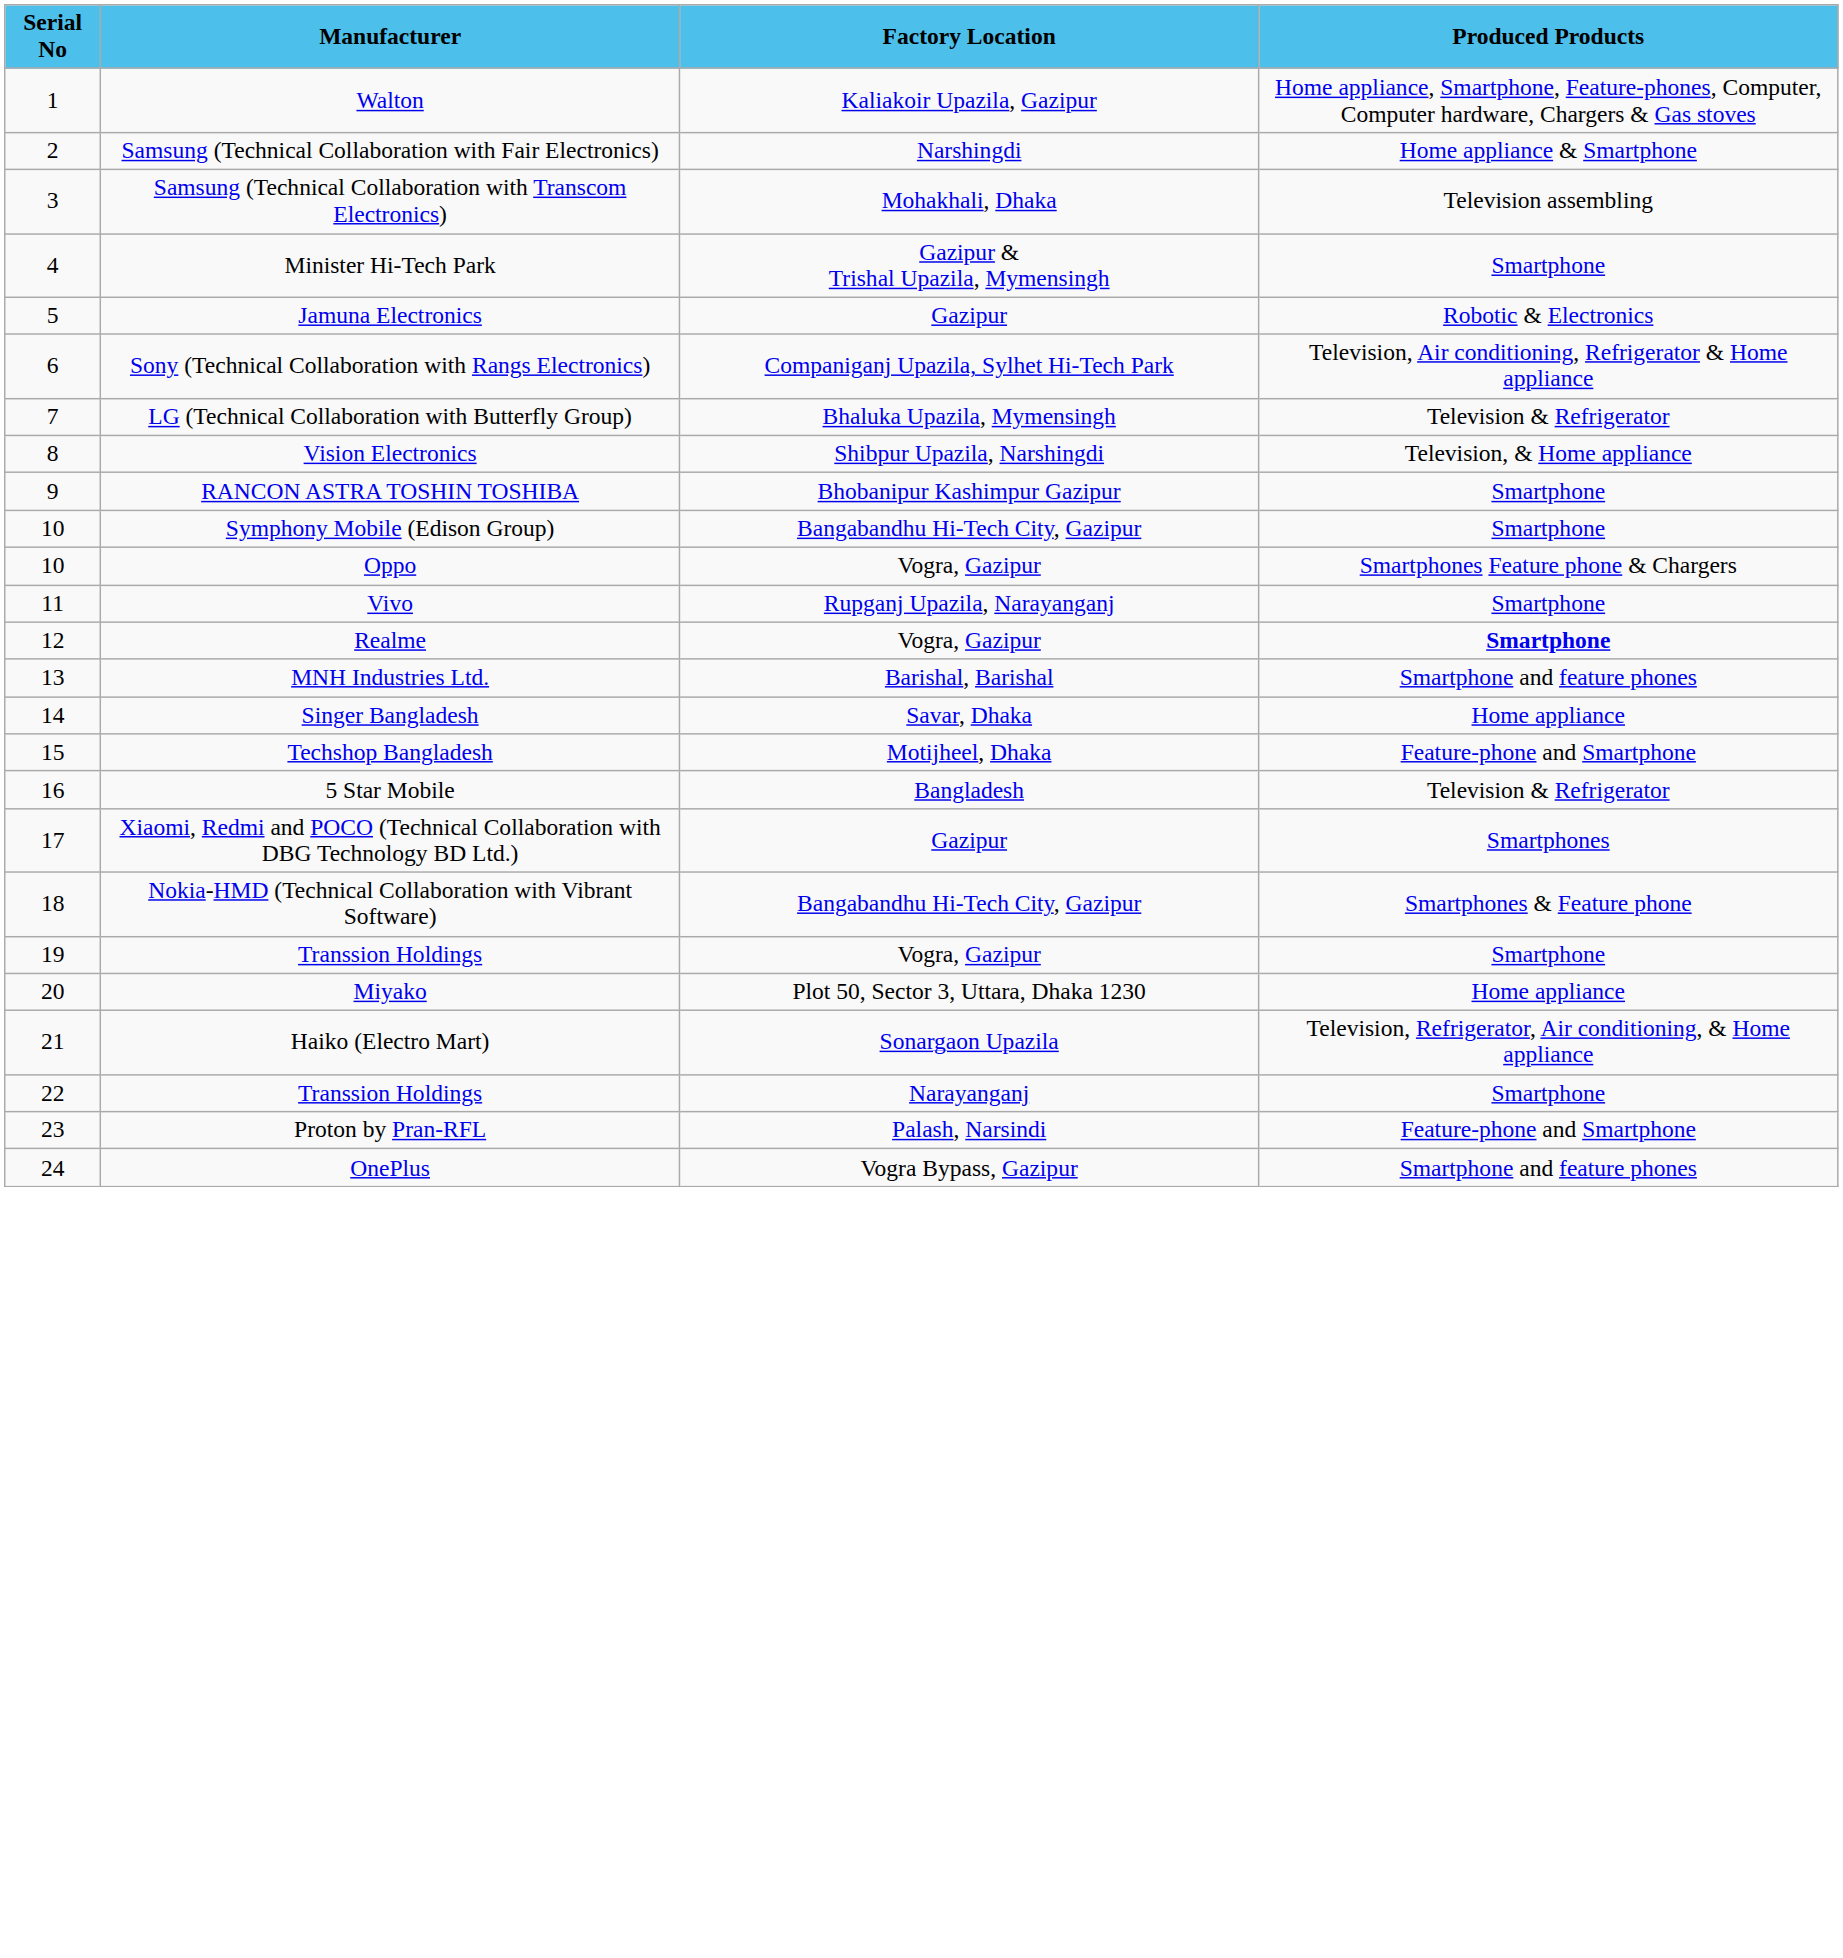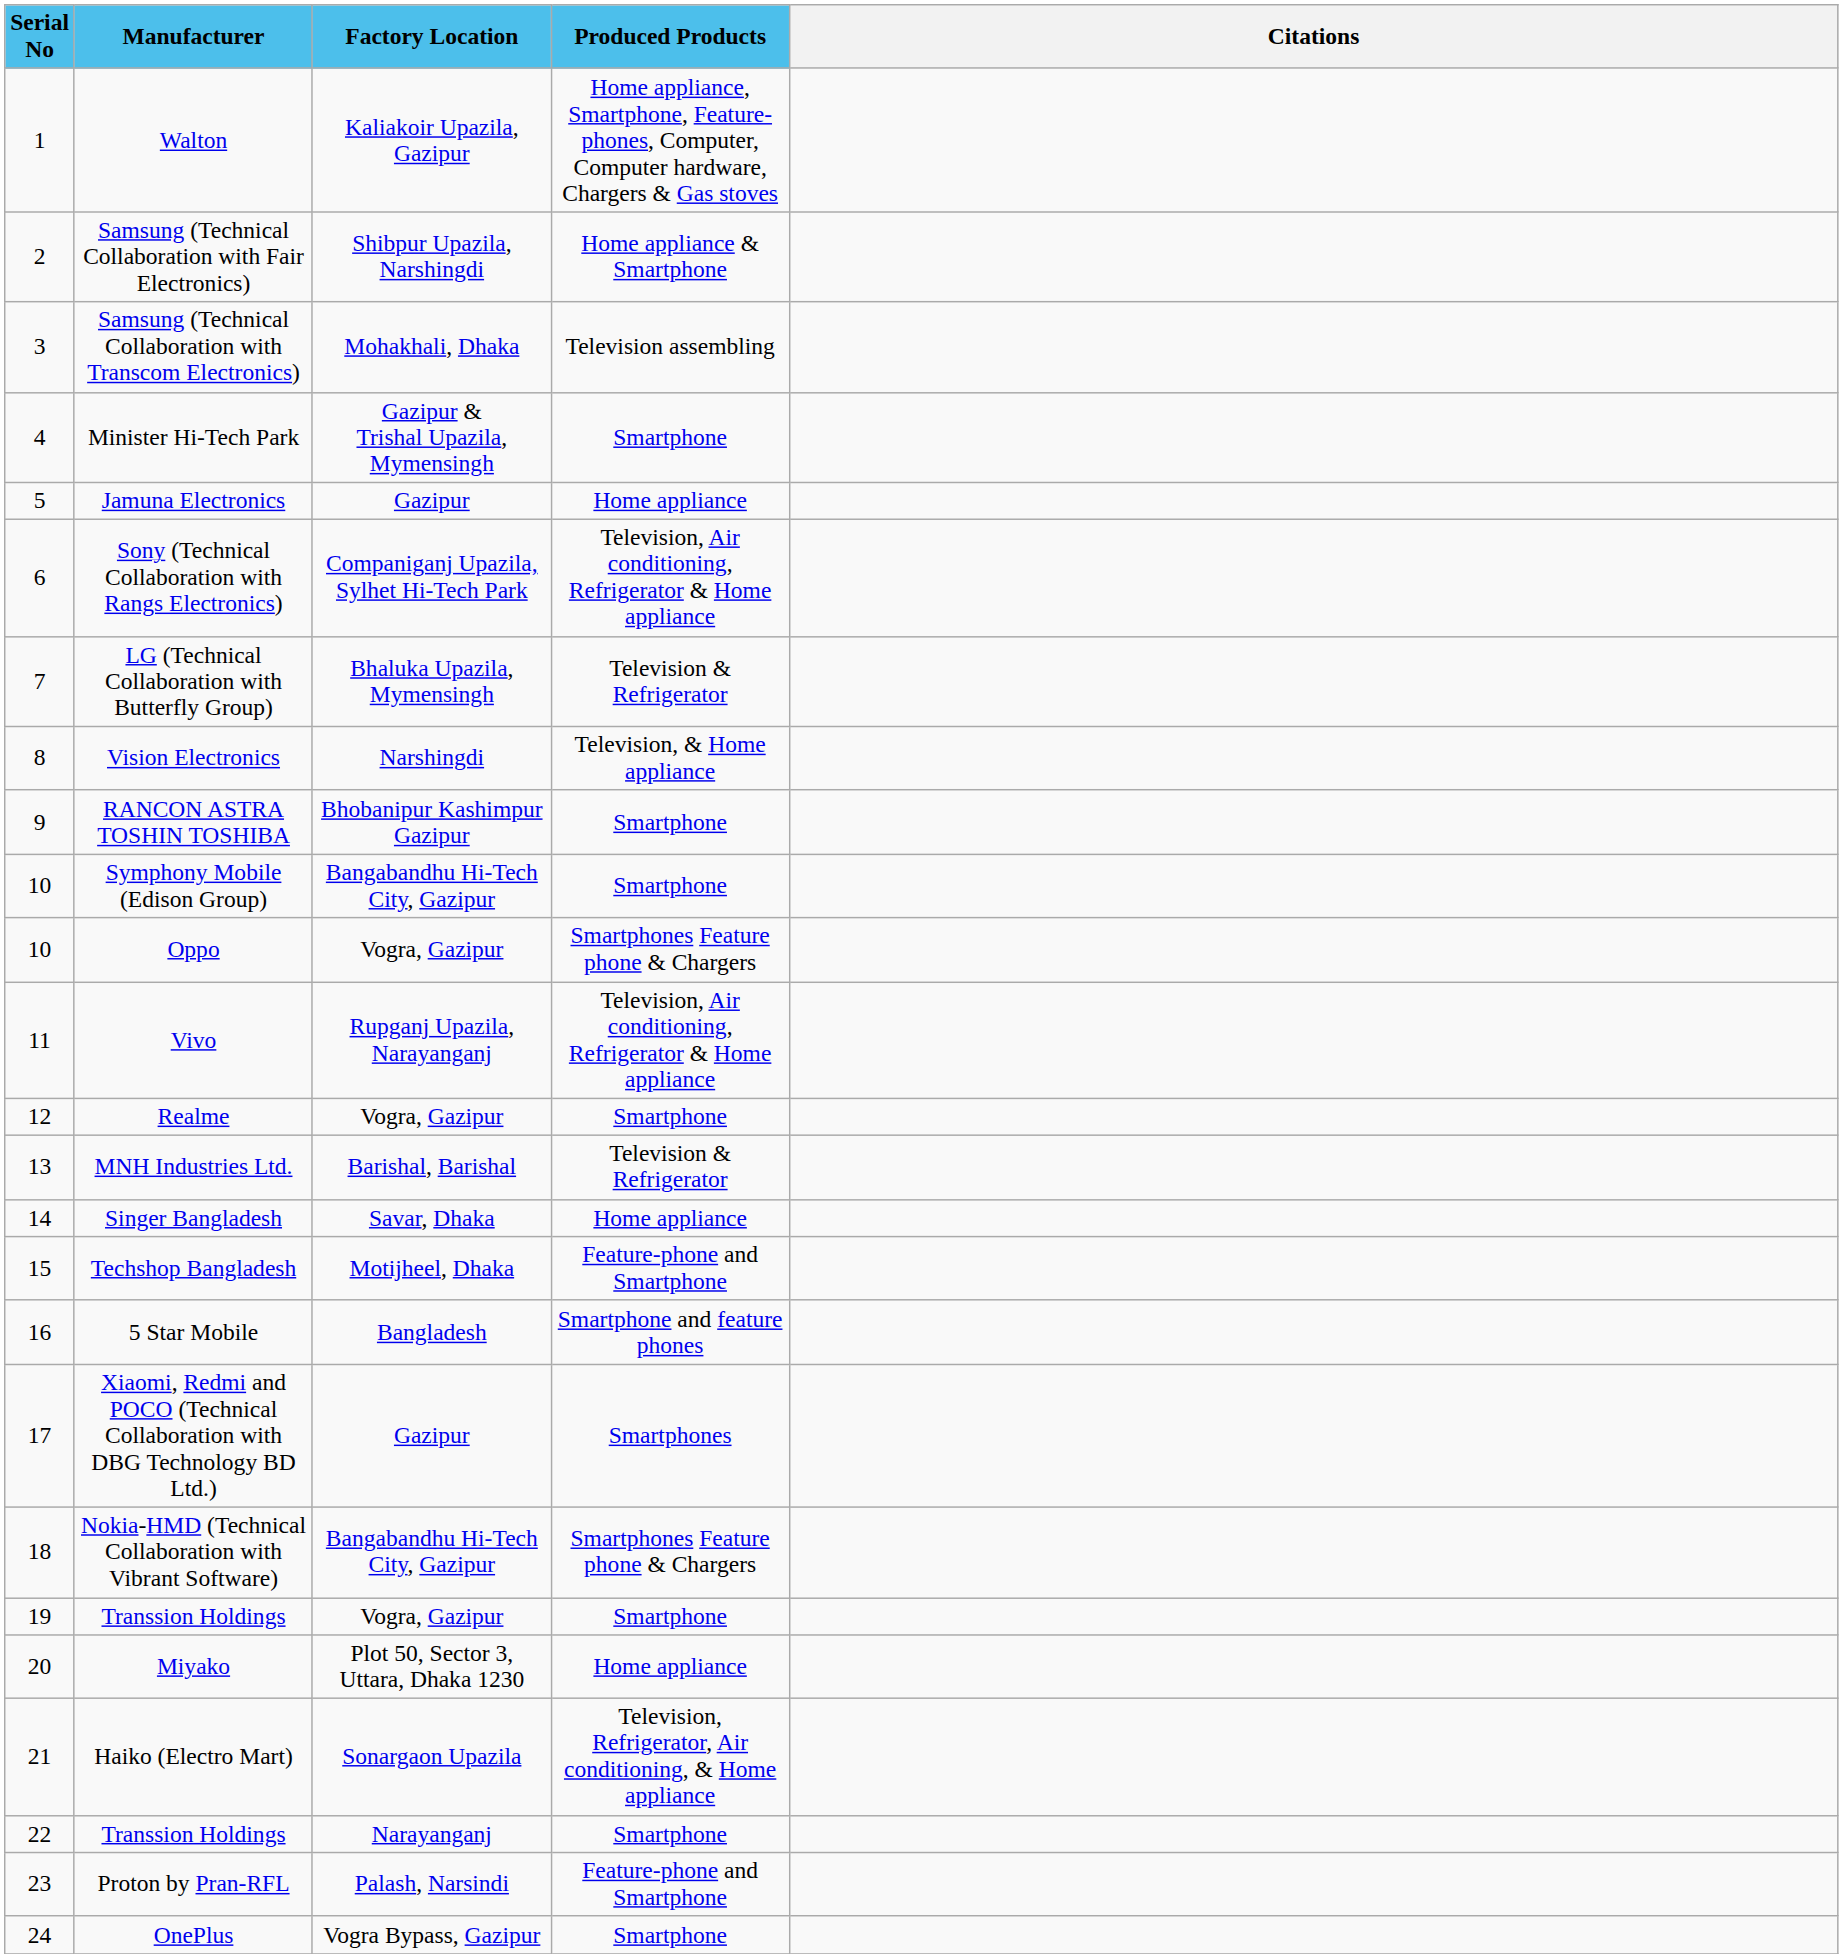+ column: Citations
Samsung (Technical Collaboration with Fair Electronics) | Factory Location: Narshingdi -> Shibpur Upazila, Narshingdi
Jamuna Electronics | Produced Products: Robotic & Electronics -> Home appliance
Vision Electronics | Factory Location: Shibpur Upazila, Narshingdi -> Narshingdi
Vivo | Produced Products: Smartphone -> Television, Air conditioning, Refrigerator & Home appliance
Realme | Produced Products: bold -> normal
MNH Industries Ltd. | Produced Products: Smartphone and feature phones -> Television & Refrigerator
5 Star Mobile | Produced Products: Television & Refrigerator -> Smartphone and feature phones
Nokia-HMD (Technical Collaboration with Vibrant Software) | Produced Products: Smartphones & Feature phone -> Smartphones Feature phone & Chargers
OnePlus | Produced Products: Smartphone and feature phones -> Smartphone
